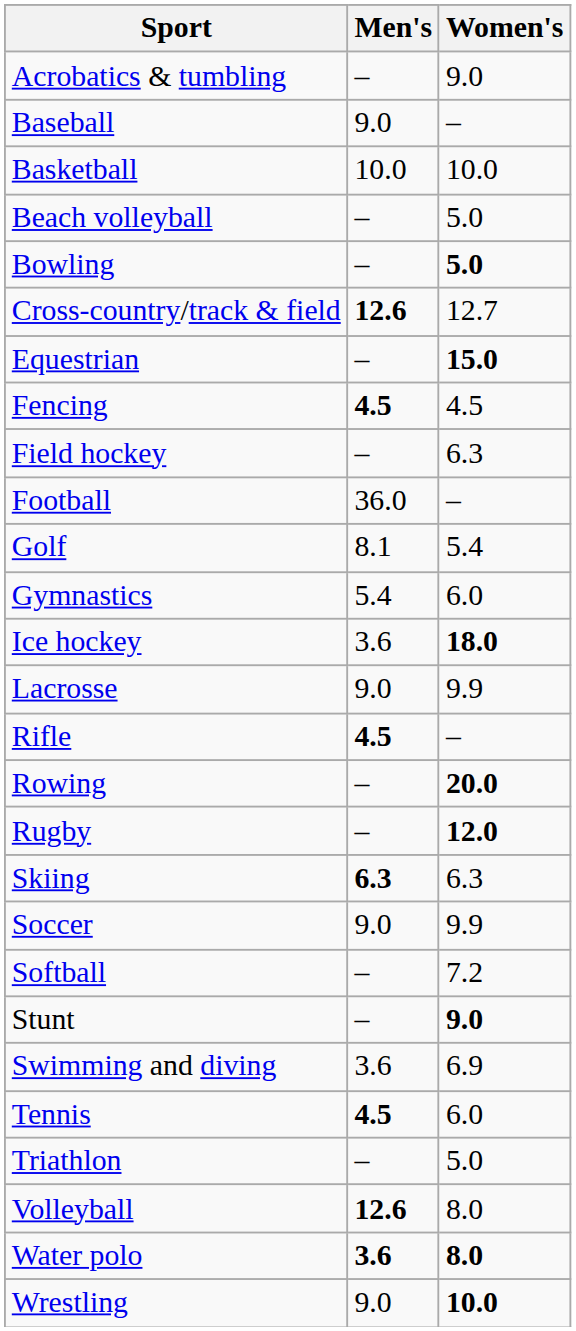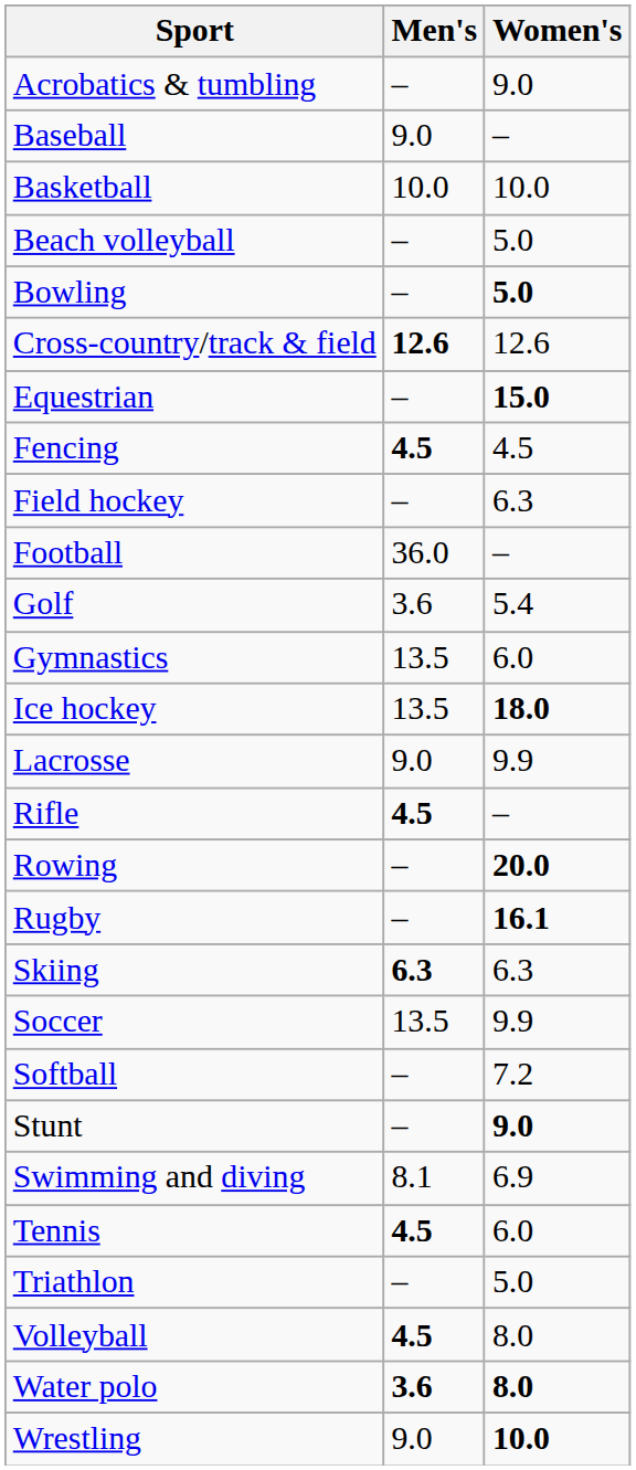Cross-country/track & field | Women's: 12.7 -> 12.6
Golf | Men's: 8.1 -> 3.6
Gymnastics | Men's: 5.4 -> 13.5
Ice hockey | Men's: 3.6 -> 13.5
Rugby | Women's: 12.0 -> 16.1
Soccer | Men's: 9.0 -> 13.5
Swimming and diving | Men's: 3.6 -> 8.1
Volleyball | Men's: 12.6 -> 4.5
